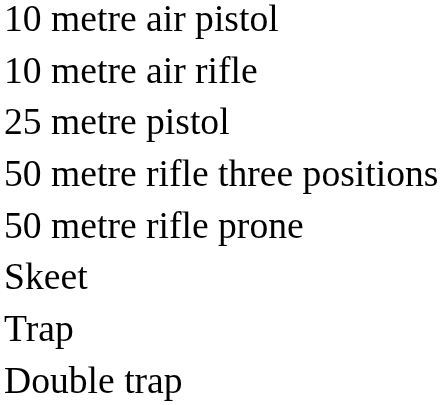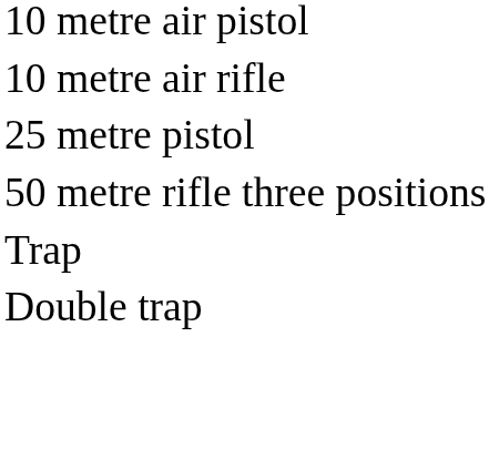- row: 50 metre rifle prone
- row: Skeet
